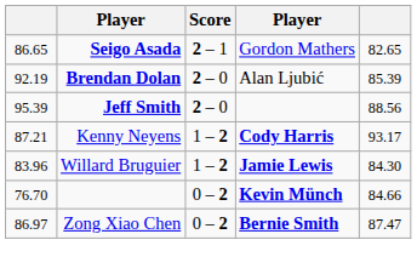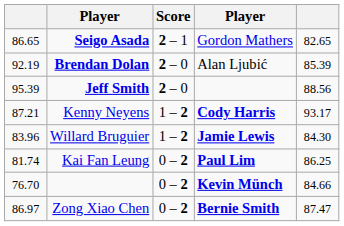+ row: 81.74 | Kai Fan Leung | 0 – 2 | Paul Lim | 86.25
